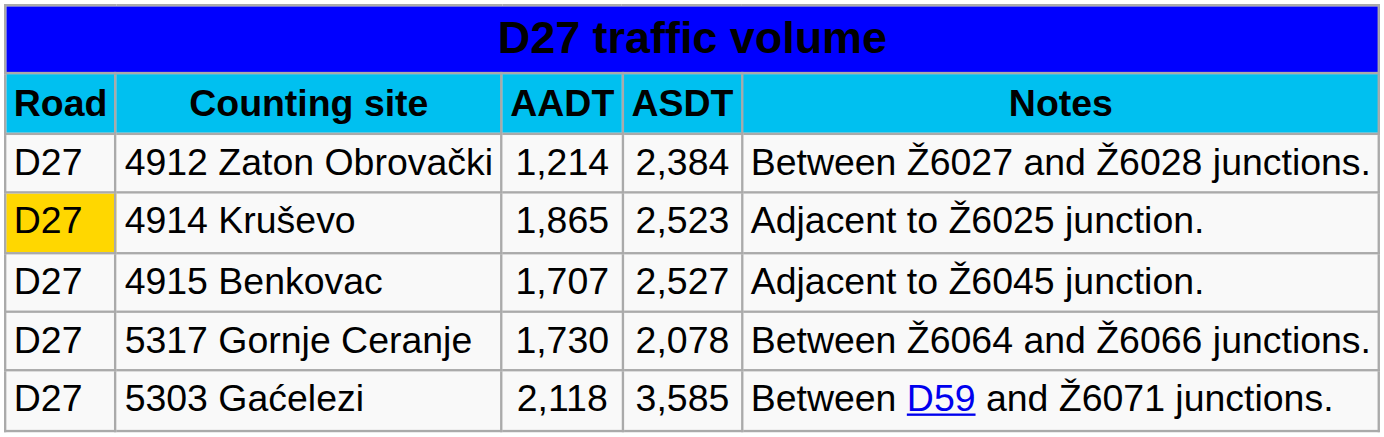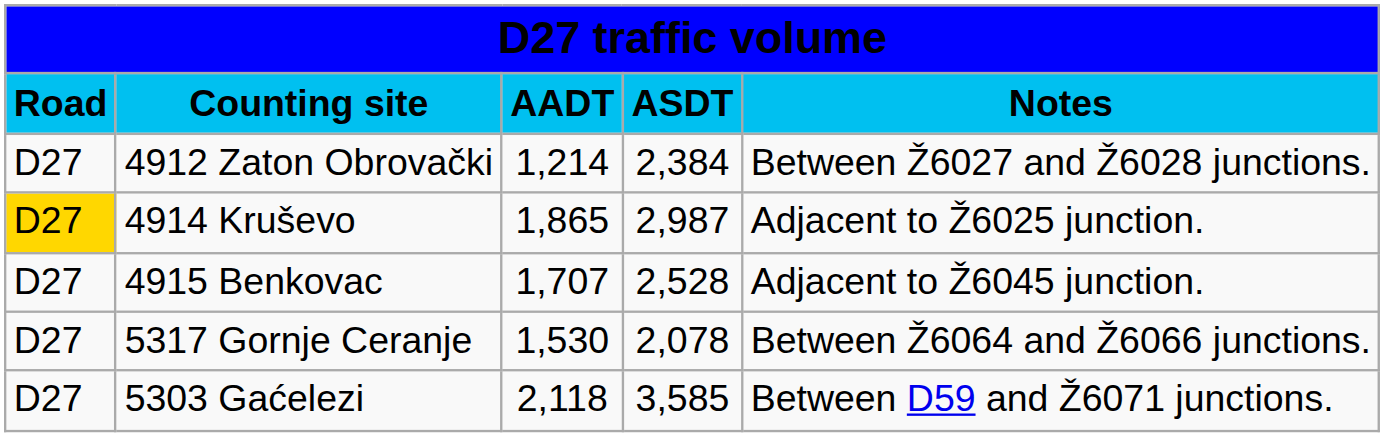4914 Kruševo | column 4: 2,523 -> 2,987
4915 Benkovac | column 4: 2,527 -> 2,528
5317 Gornje Ceranje | column 3: 1,730 -> 1,530
